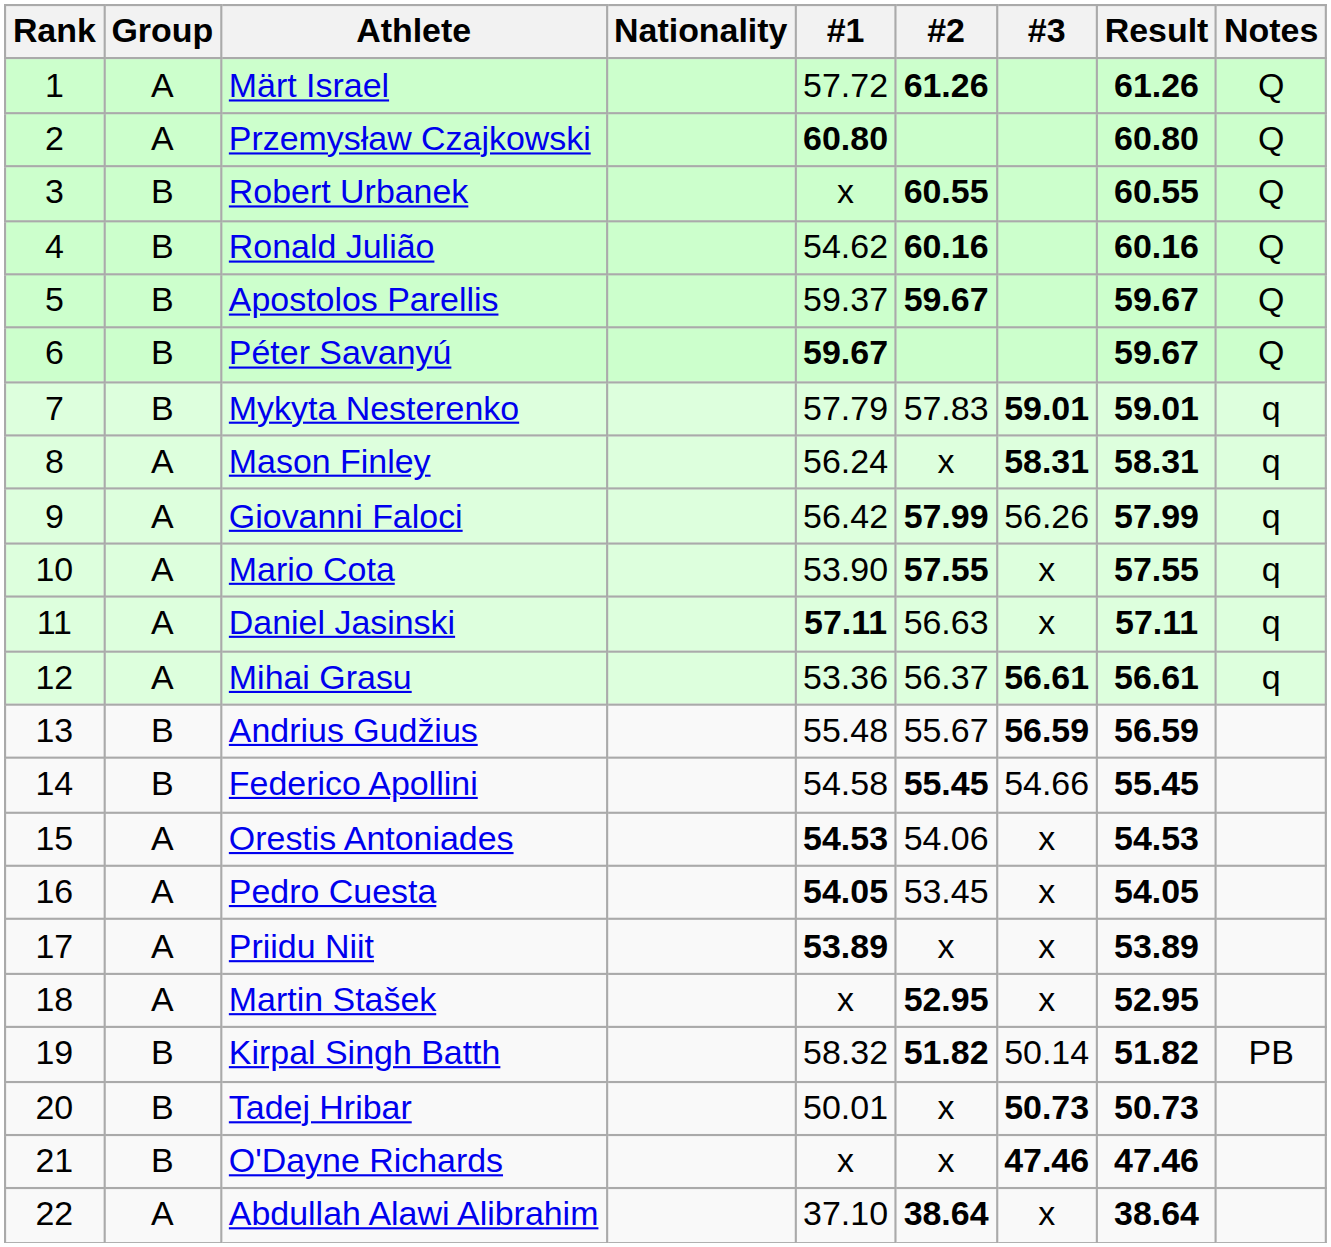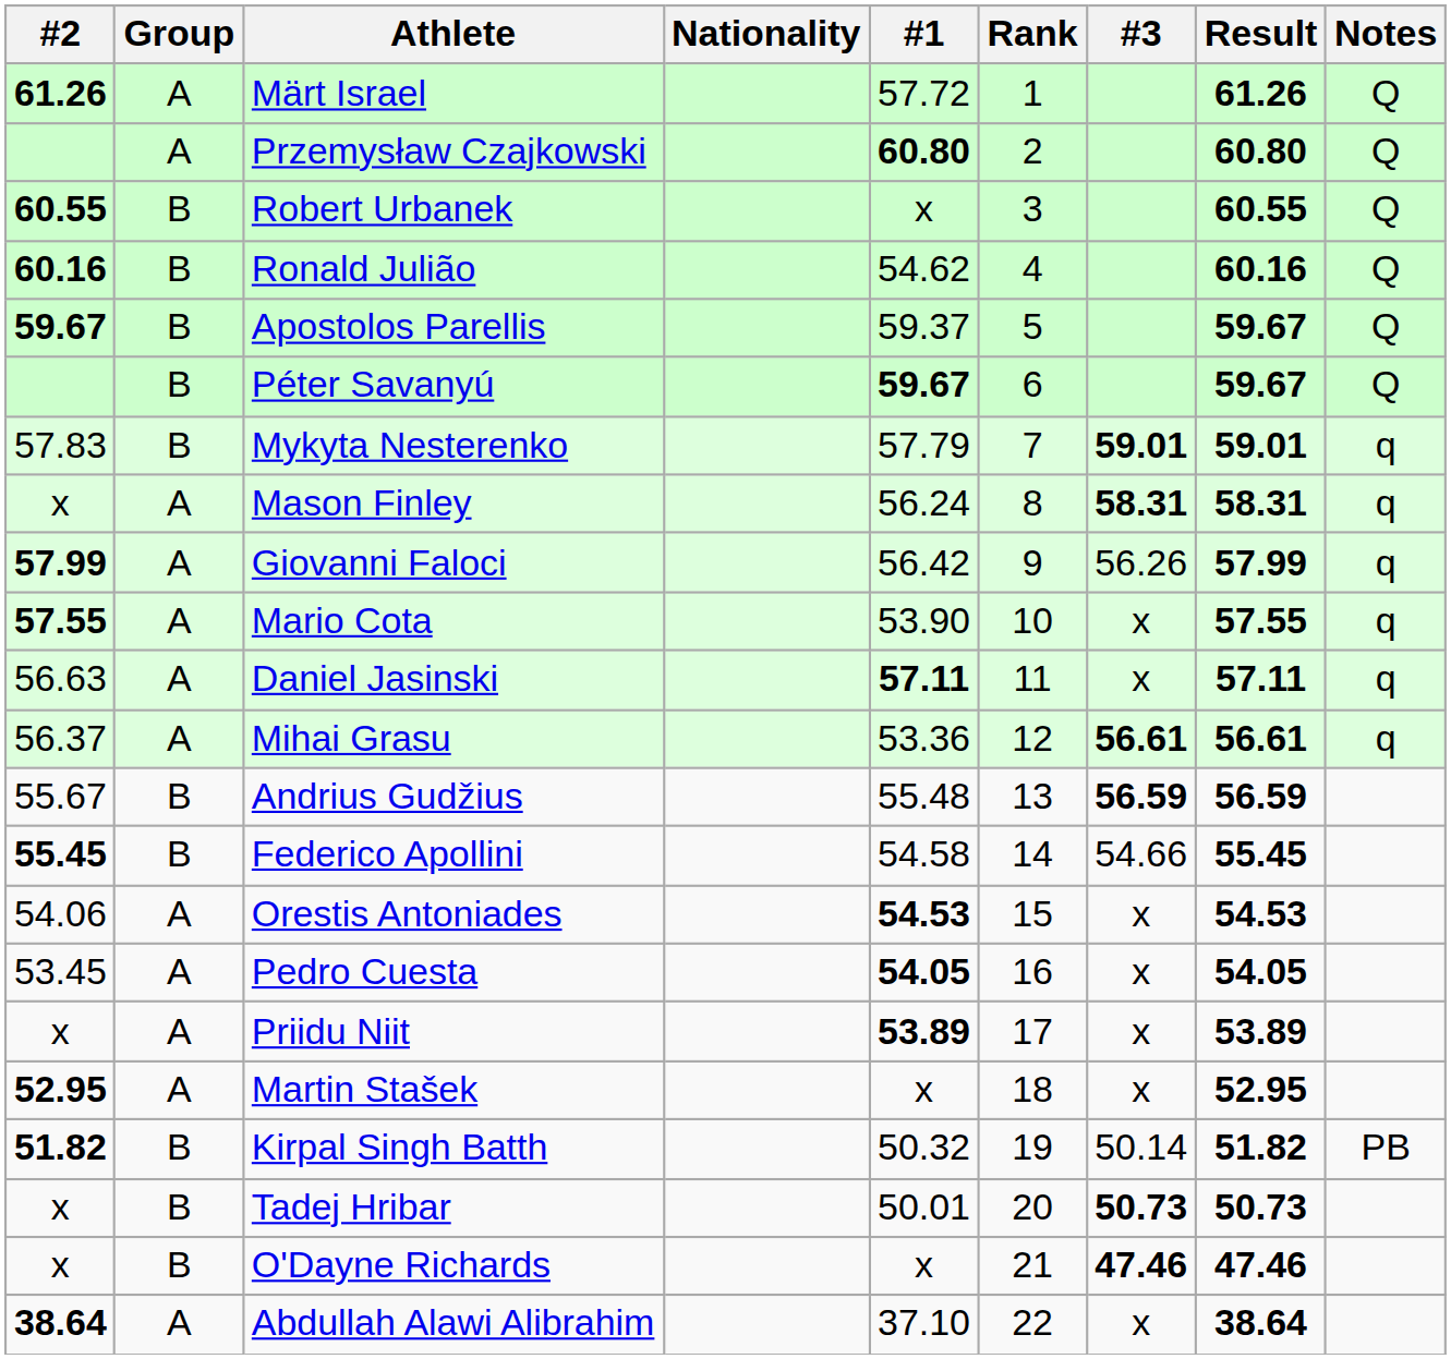columns swapped: Rank <-> #2
Kirpal Singh Batth | #1: 58.32 -> 50.32
